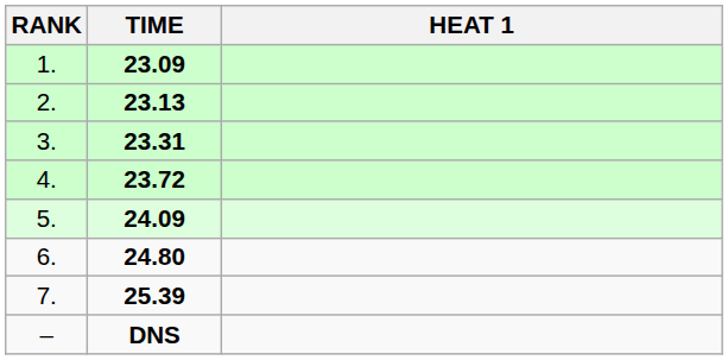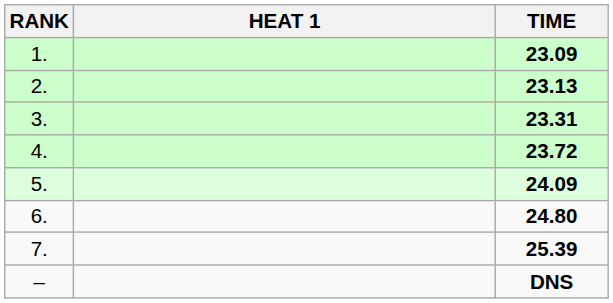columns swapped: HEAT 1 <-> TIME
